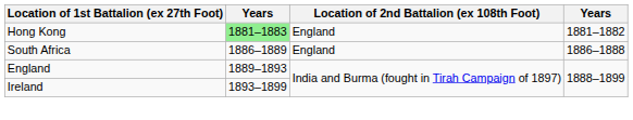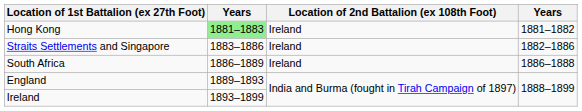Hong Kong | Location of 2nd Battalion (ex 108th Foot): England -> Ireland
+ row: Straits Settlements and Singapore | 1883–1886 | Ireland | 1882–1886
South Africa | Location of 2nd Battalion (ex 108th Foot): England -> Ireland
